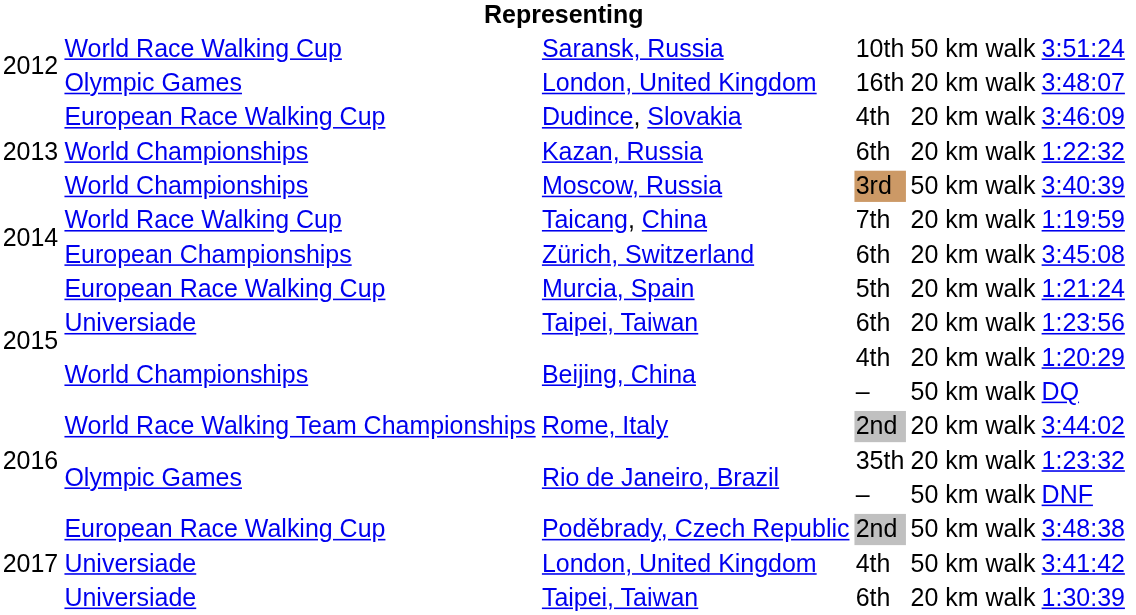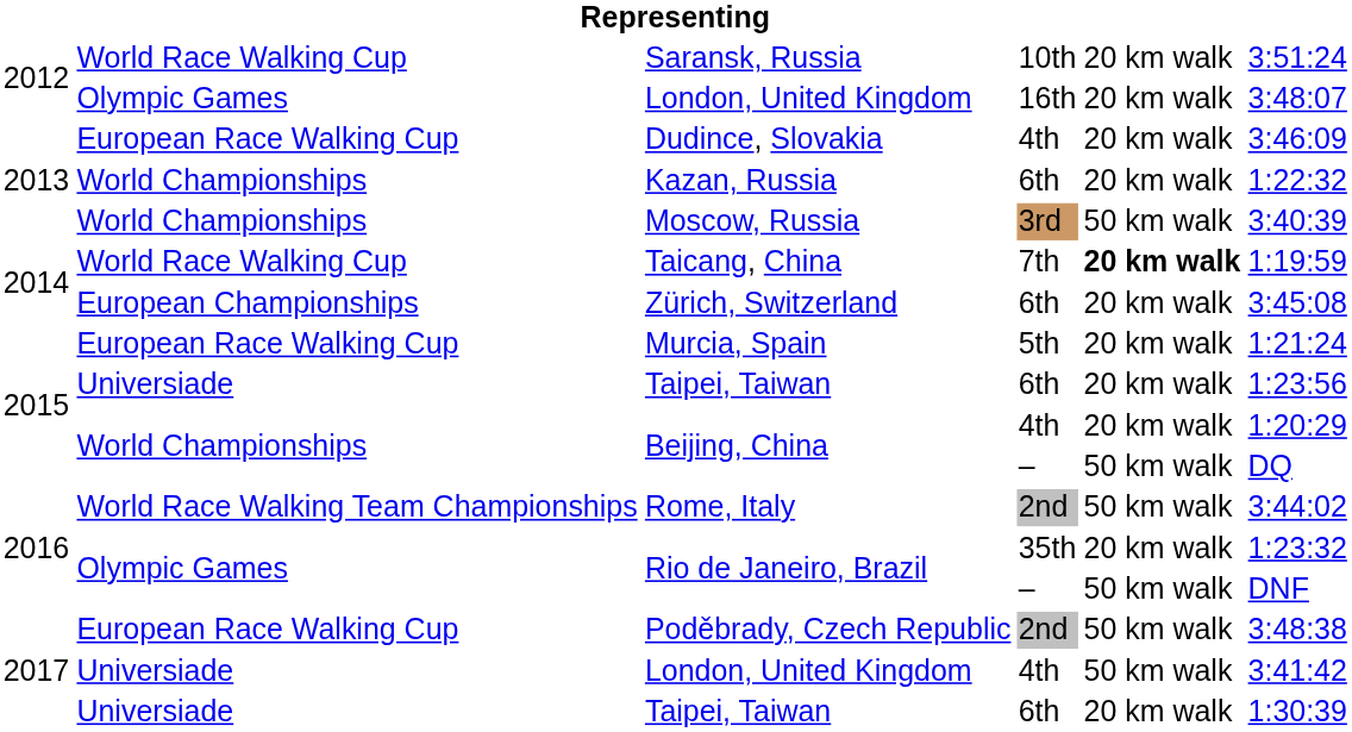Saransk, Russia | column 5: 50 km walk -> 20 km walk
Taicang, China | column 5: normal -> bold
Rome, Italy | column 5: 20 km walk -> 50 km walk
